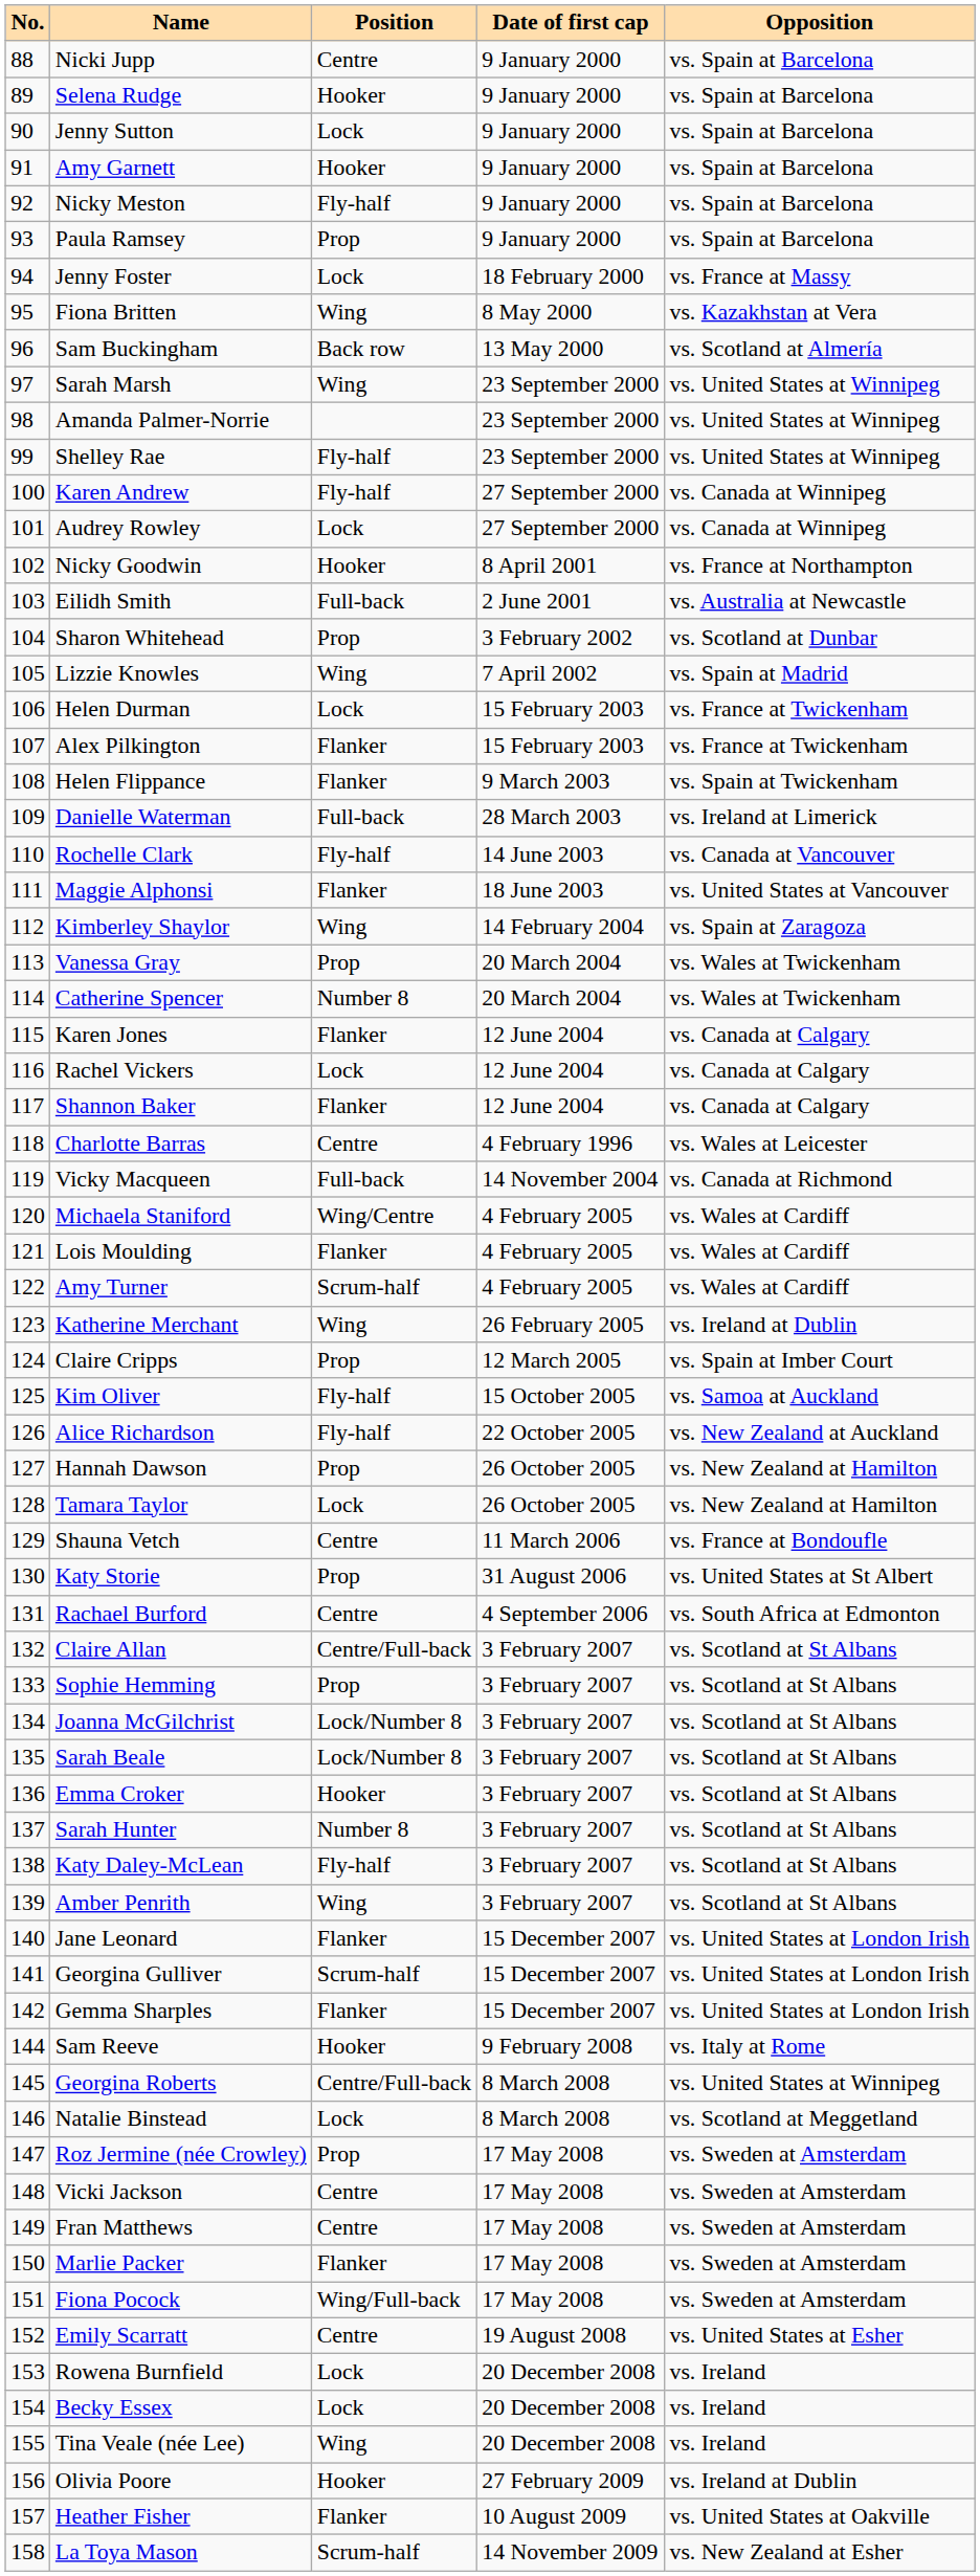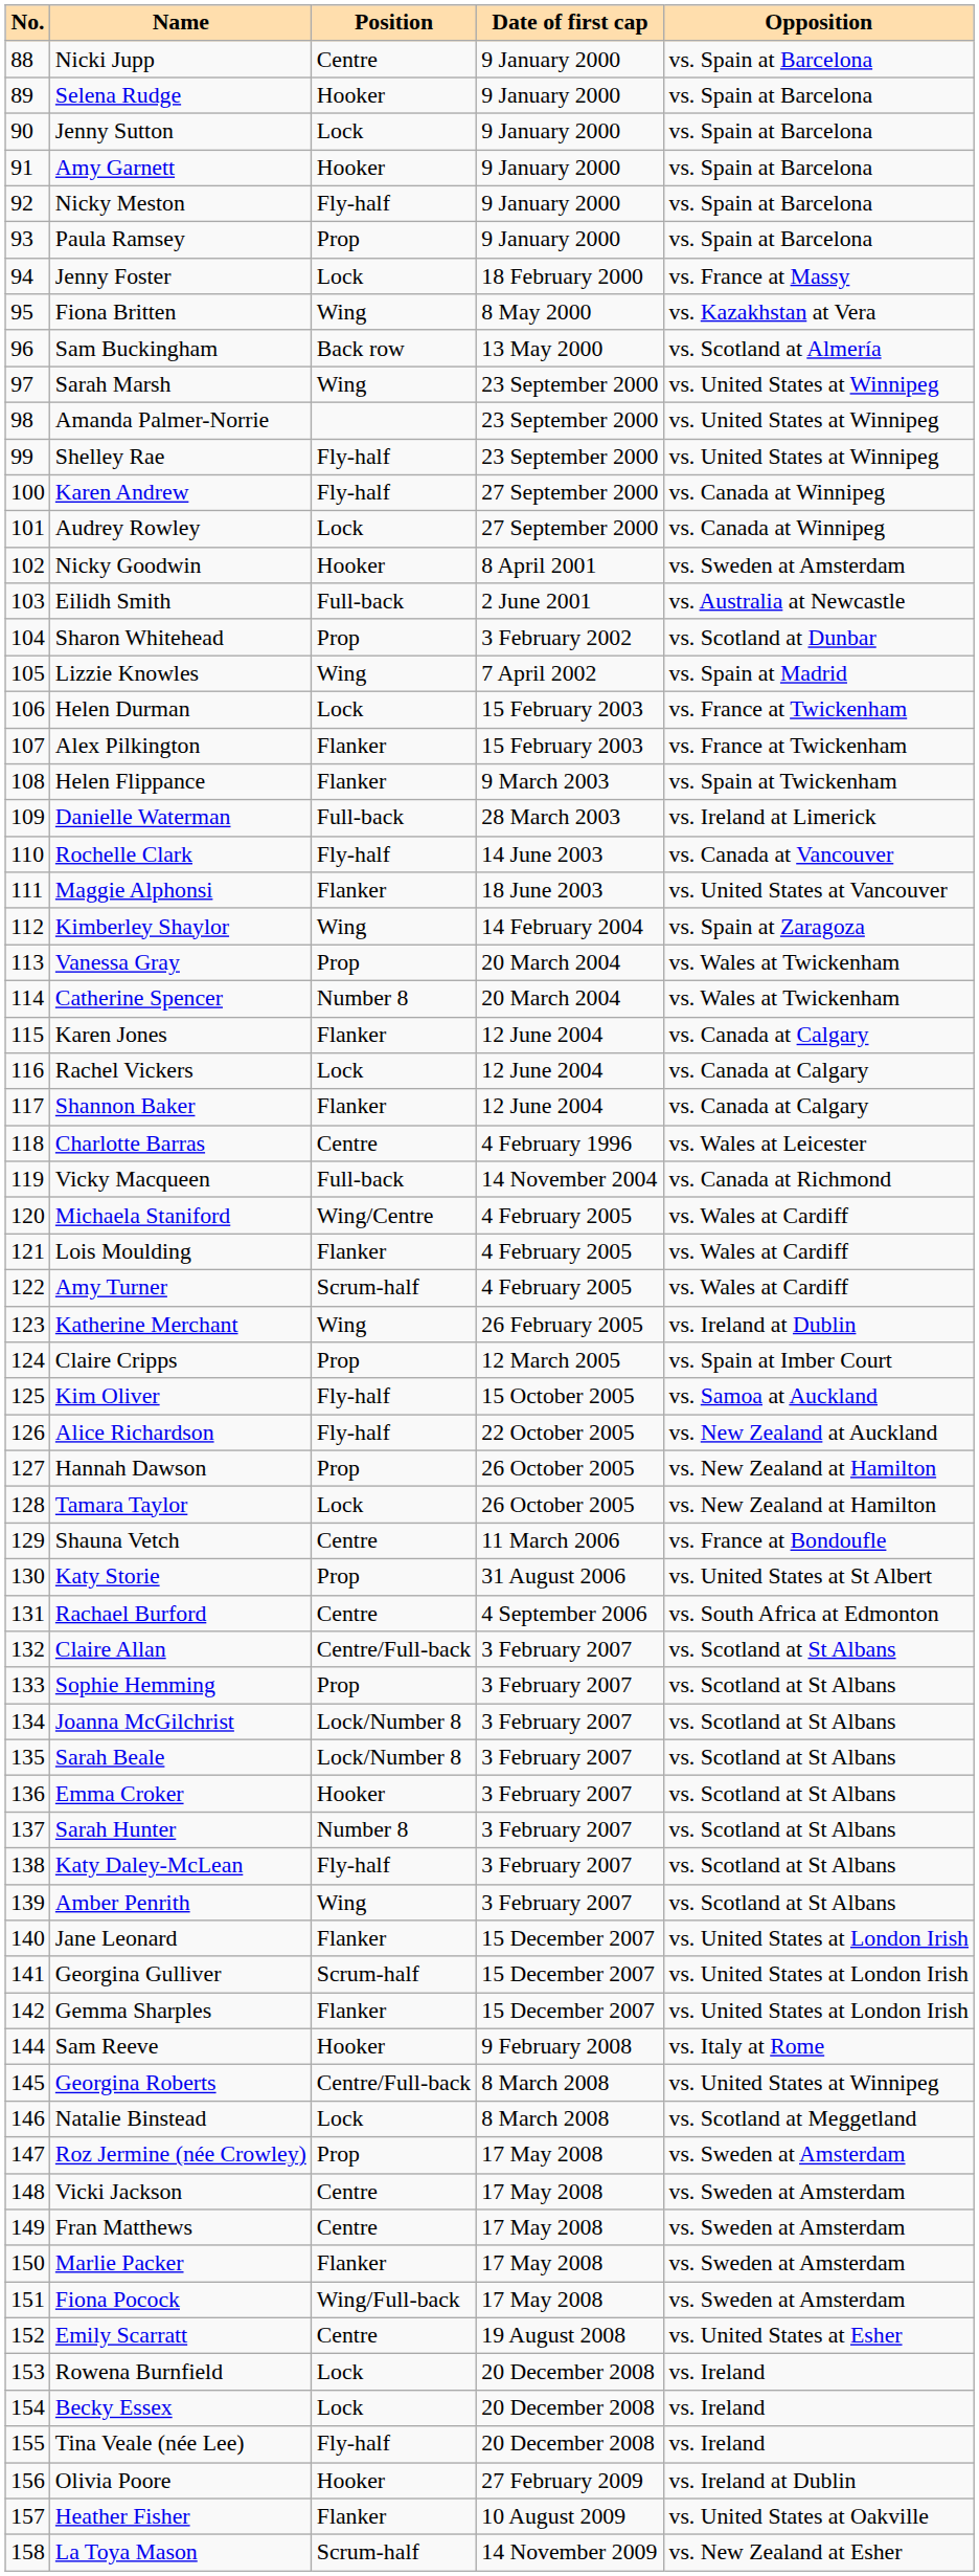Nicky Goodwin | Opposition: vs. France at Northampton -> vs. Sweden at Amsterdam
Tina Veale (née Lee) | Position: Wing -> Fly-half
